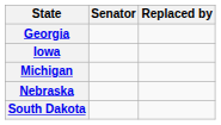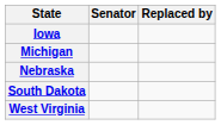- row: Georgia
+ row: West Virginia
